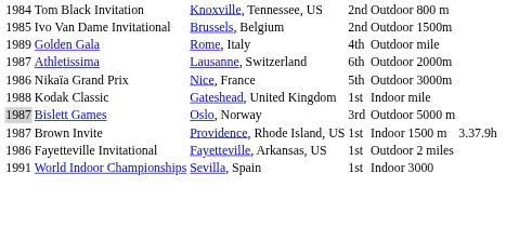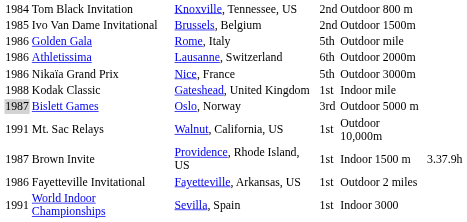Golden Gala | column 1: 1989 -> 1986
Golden Gala | column 4: 4th -> 5th
Athletissima | column 1: 1987 -> 1986
+ row: 1991 | Mt. Sac Relays | Walnut, California, US | 1st | Outdoor 10,000m
